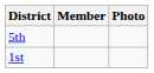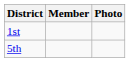rows swapped: 1st <-> 5th
